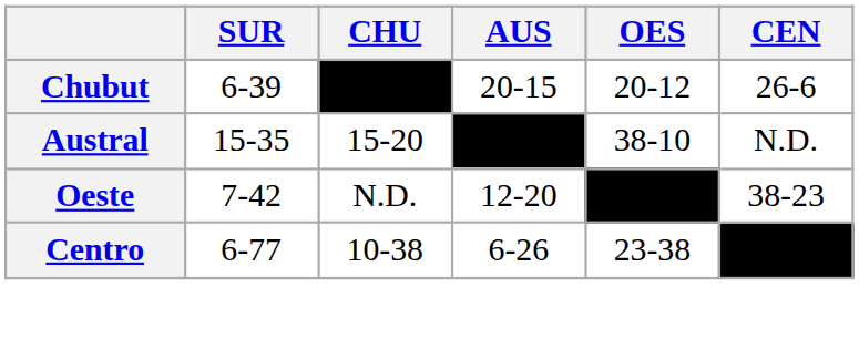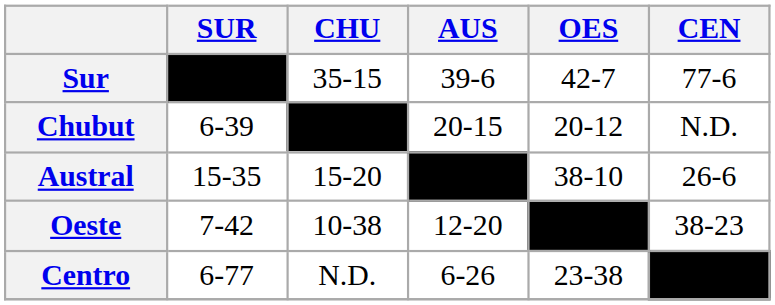+ row: Sur | –––– | 35-15 | 39-6 | 42-7 | 77-6
Chubut | CEN: 26-6 -> N.D.
Austral | CEN: N.D. -> 26-6
Oeste | CHU: N.D. -> 10-38
Centro | CHU: 10-38 -> N.D.
